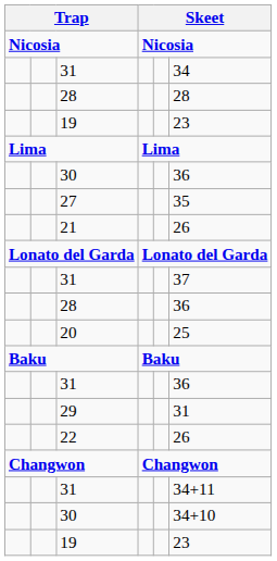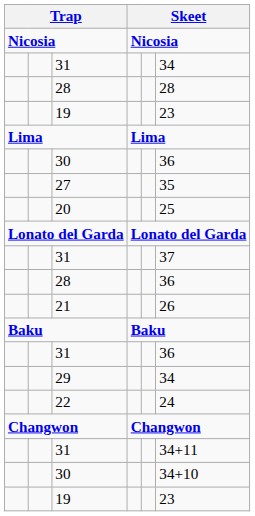rows swapped: 20 <-> 21
29 | column 6: 31 -> 34
22 | column 6: 26 -> 24
